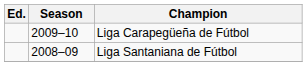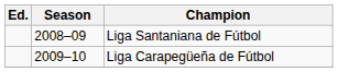rows swapped: Liga Santaniana de Fútbol <-> Liga Carapegüeña de Fútbol
